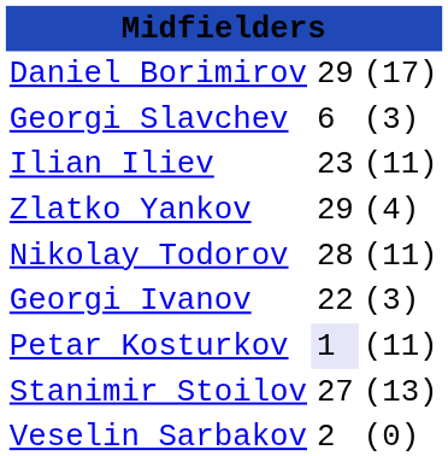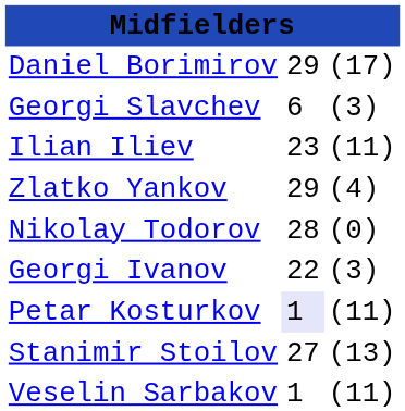Nikolay Todorov | column 3: (11) -> (0)
Veselin Sarbakov | column 2: 2 -> 1
Veselin Sarbakov | column 3: (0) -> (11)
